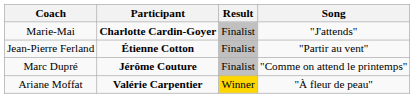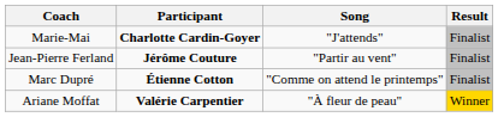columns swapped: Song <-> Result
Jean-Pierre Ferland | Participant: Étienne Cotton -> Jérôme Couture
Marc Dupré | Participant: Jérôme Couture -> Étienne Cotton
